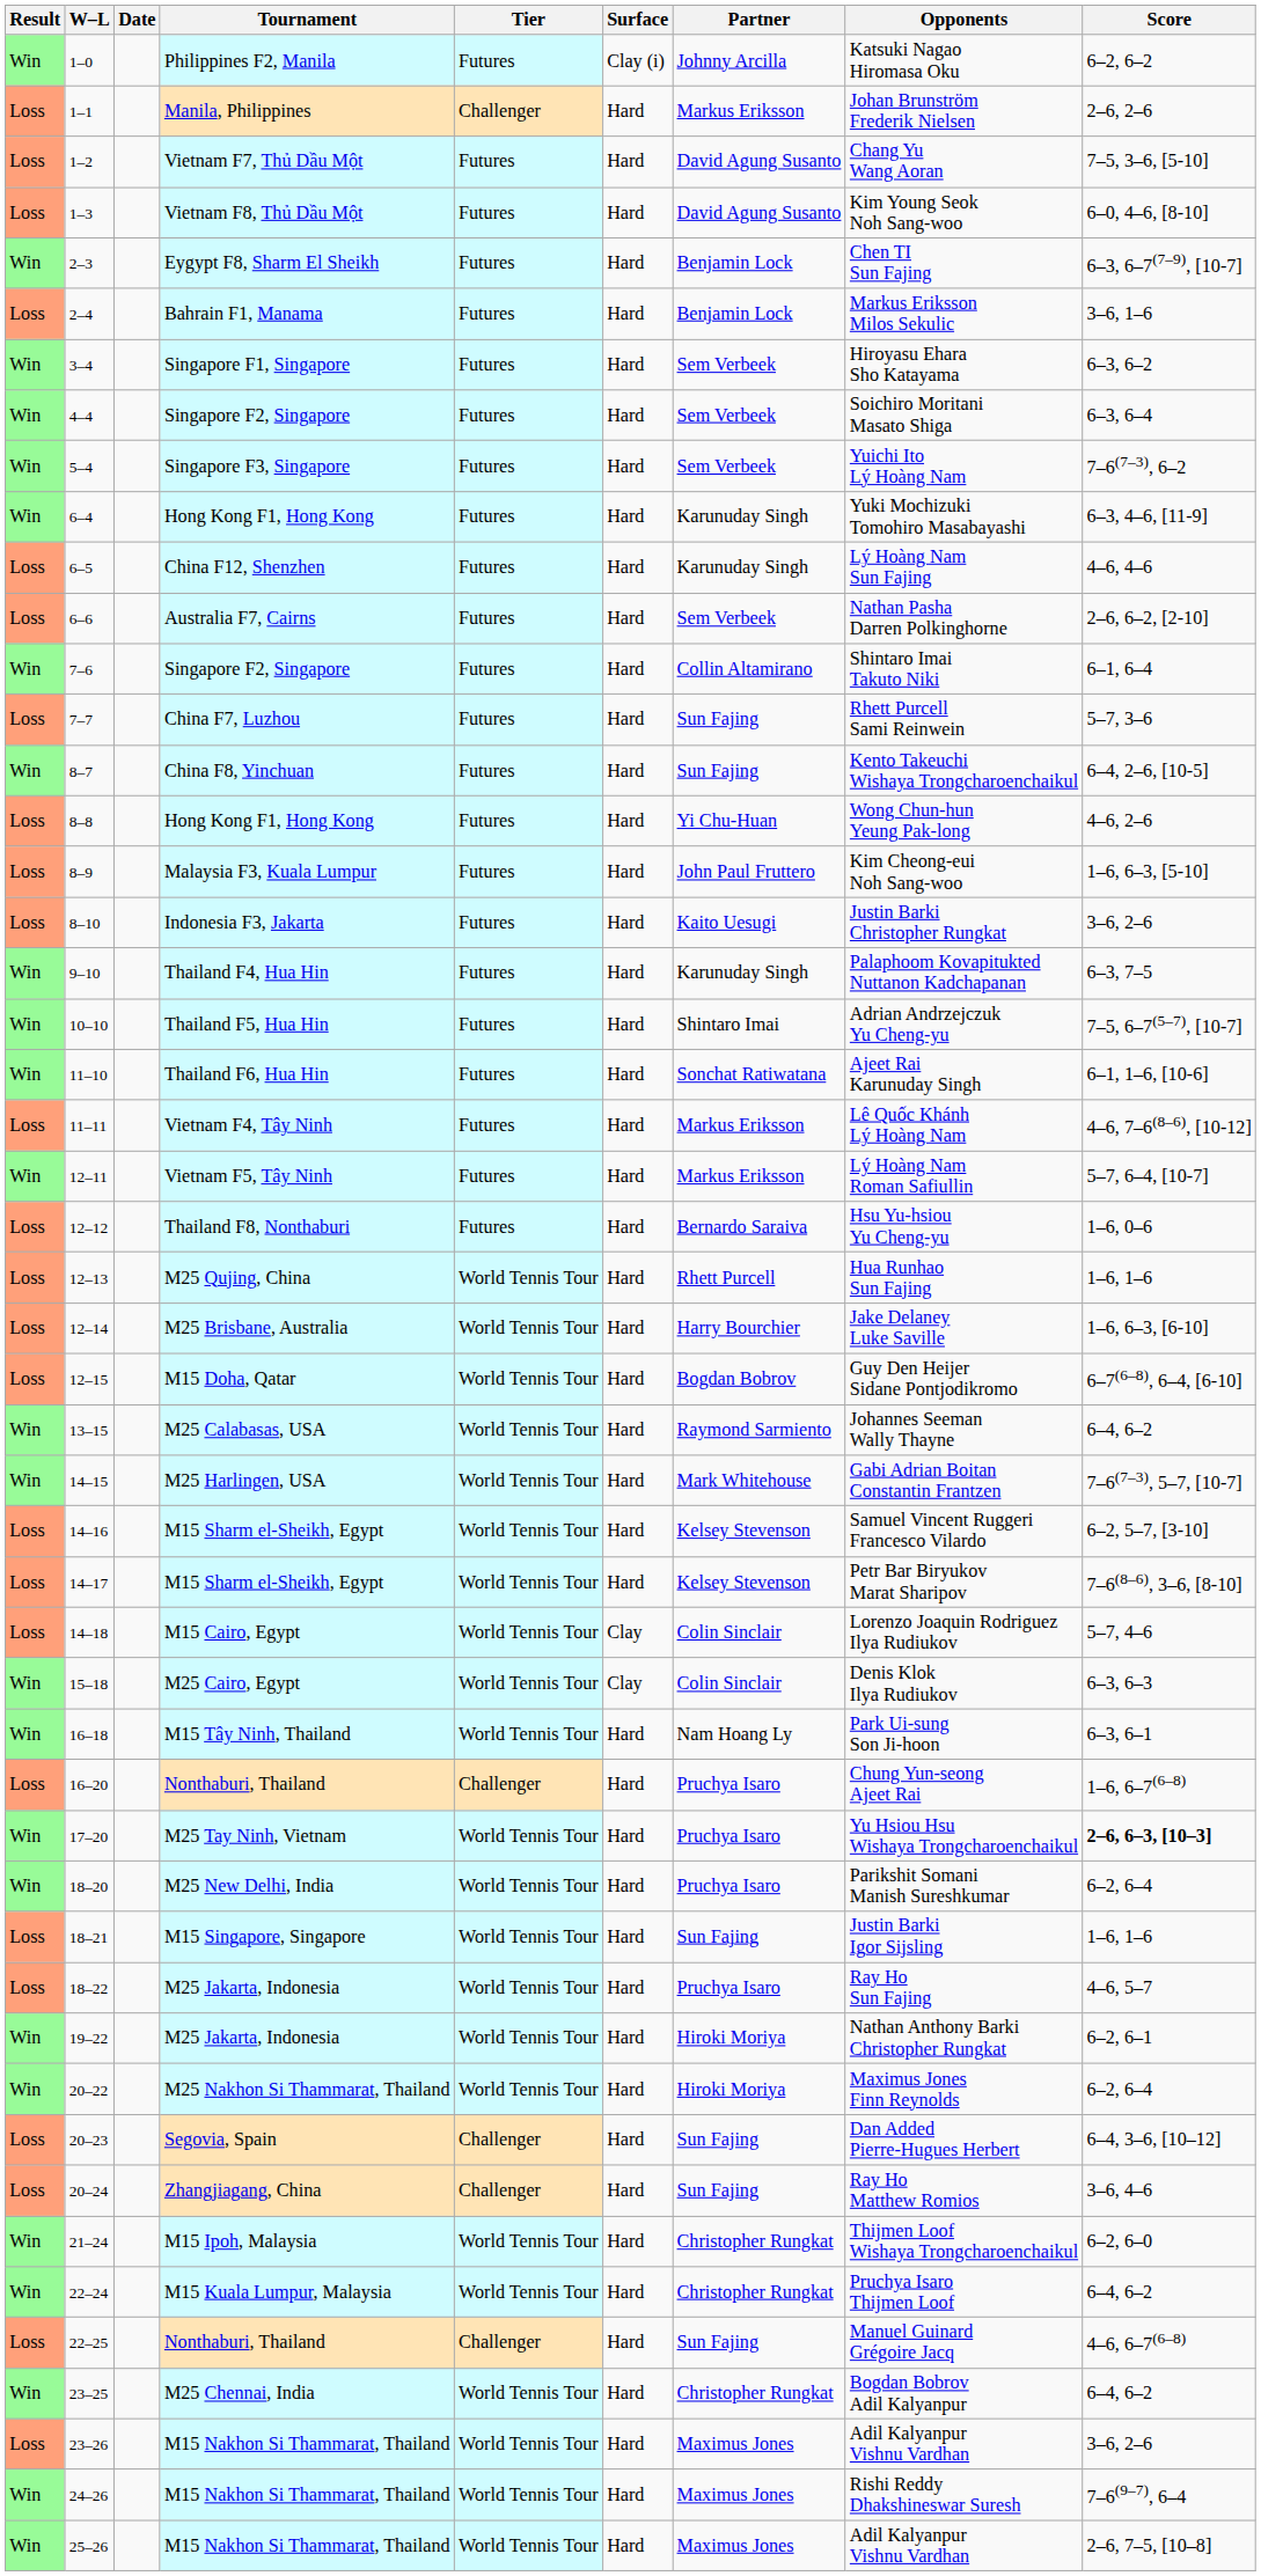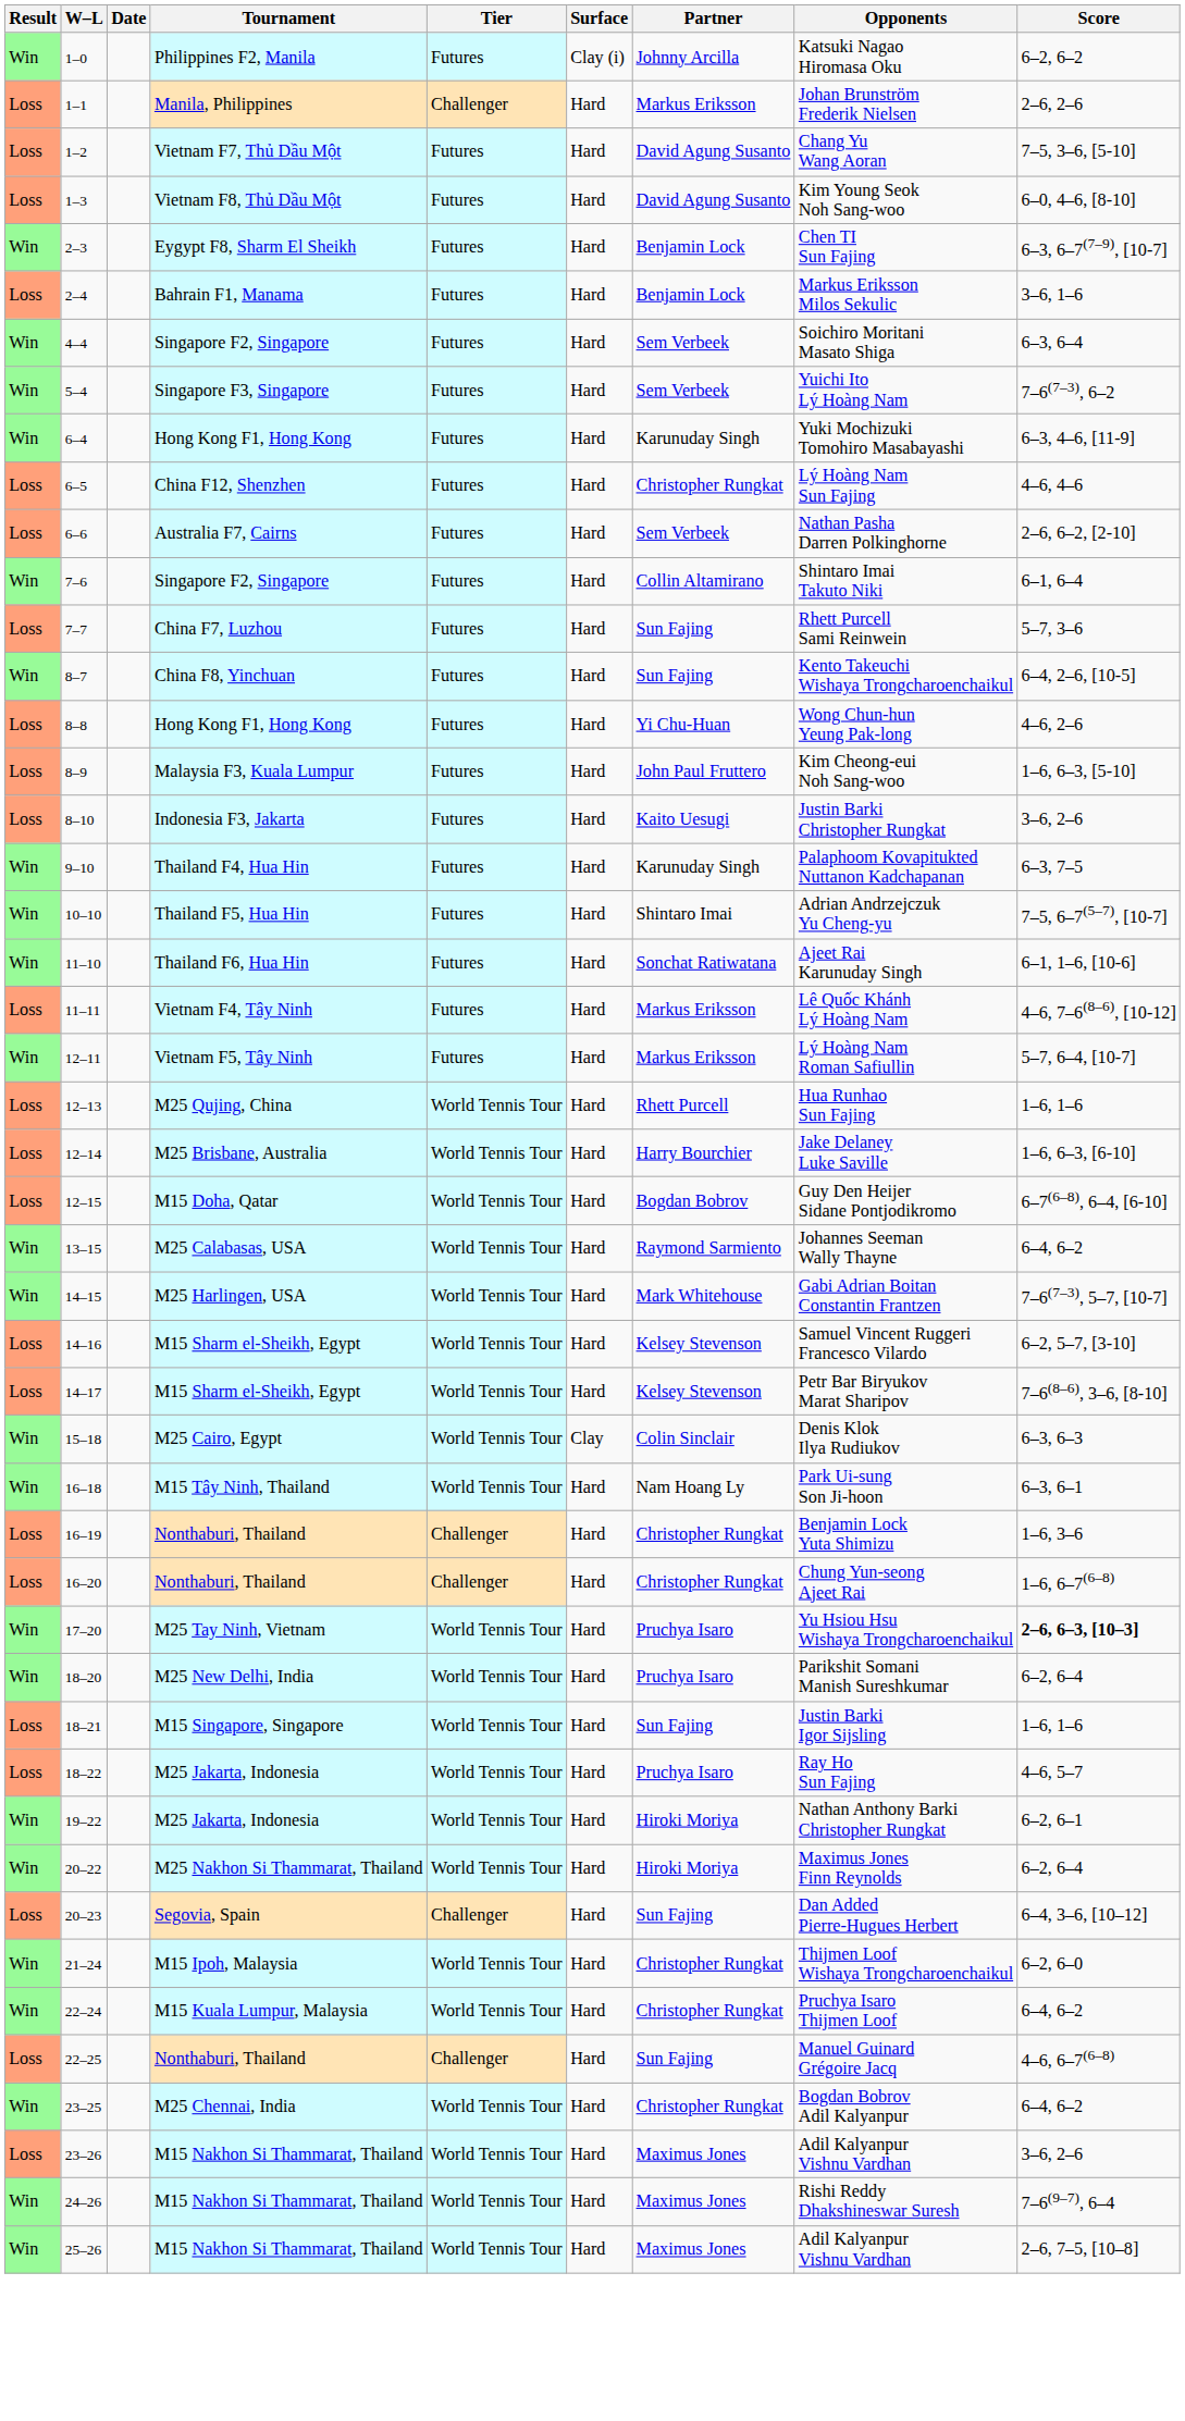- row: Win | 3–4 | Singapore F1, Singapore | Futures | Hard | Sem Verbeek | Hiroyasu Ehara Sho Katayama | 6–3, 6–2
6–5 | Partner: Karunuday Singh -> Christopher Rungkat
- row: Loss | 12–12 | Thailand F8, Nonthaburi | Futures | Hard | Bernardo Saraiva | Hsu Yu-hsiou Yu Cheng-yu | 1–6, 0–6
- row: Loss | 14–18 | M15 Cairo, Egypt | World Tennis Tour | Clay | Colin Sinclair | Lorenzo Joaquin Rodriguez Ilya Rudiukov | 5–7, 4–6
+ row: Loss | 16–19 | Nonthaburi, Thailand | Challenger | Hard | Christopher Rungkat | Benjamin Lock Yuta Shimizu | 1–6, 3–6
16–20 | Partner: Pruchya Isaro -> Christopher Rungkat
- row: Loss | 20–24 | Zhangjiagang, China | Challenger | Hard | Sun Fajing | Ray Ho Matthew Romios | 3–6, 4–6
